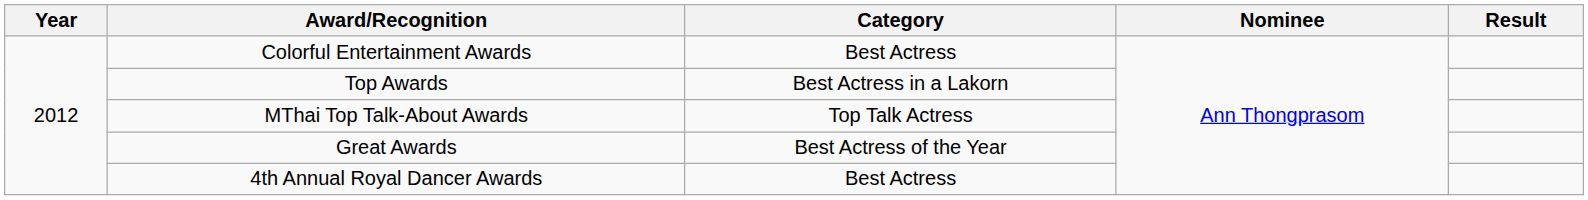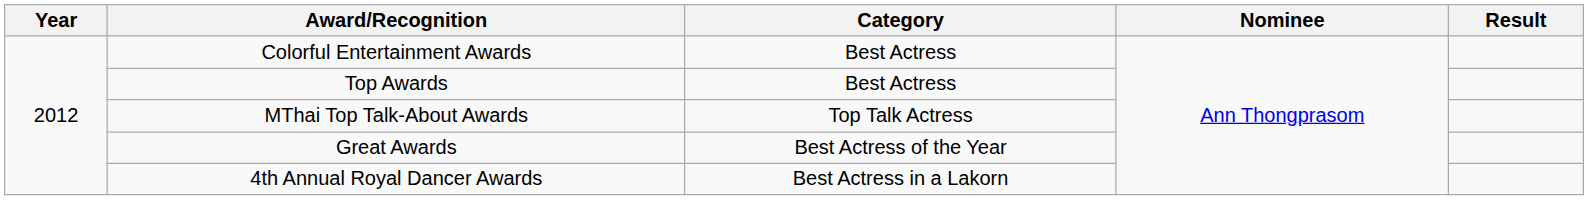Top Awards | Category: Best Actress in a Lakorn -> Best Actress
4th Annual Royal Dancer Awards | Category: Best Actress -> Best Actress in a Lakorn
